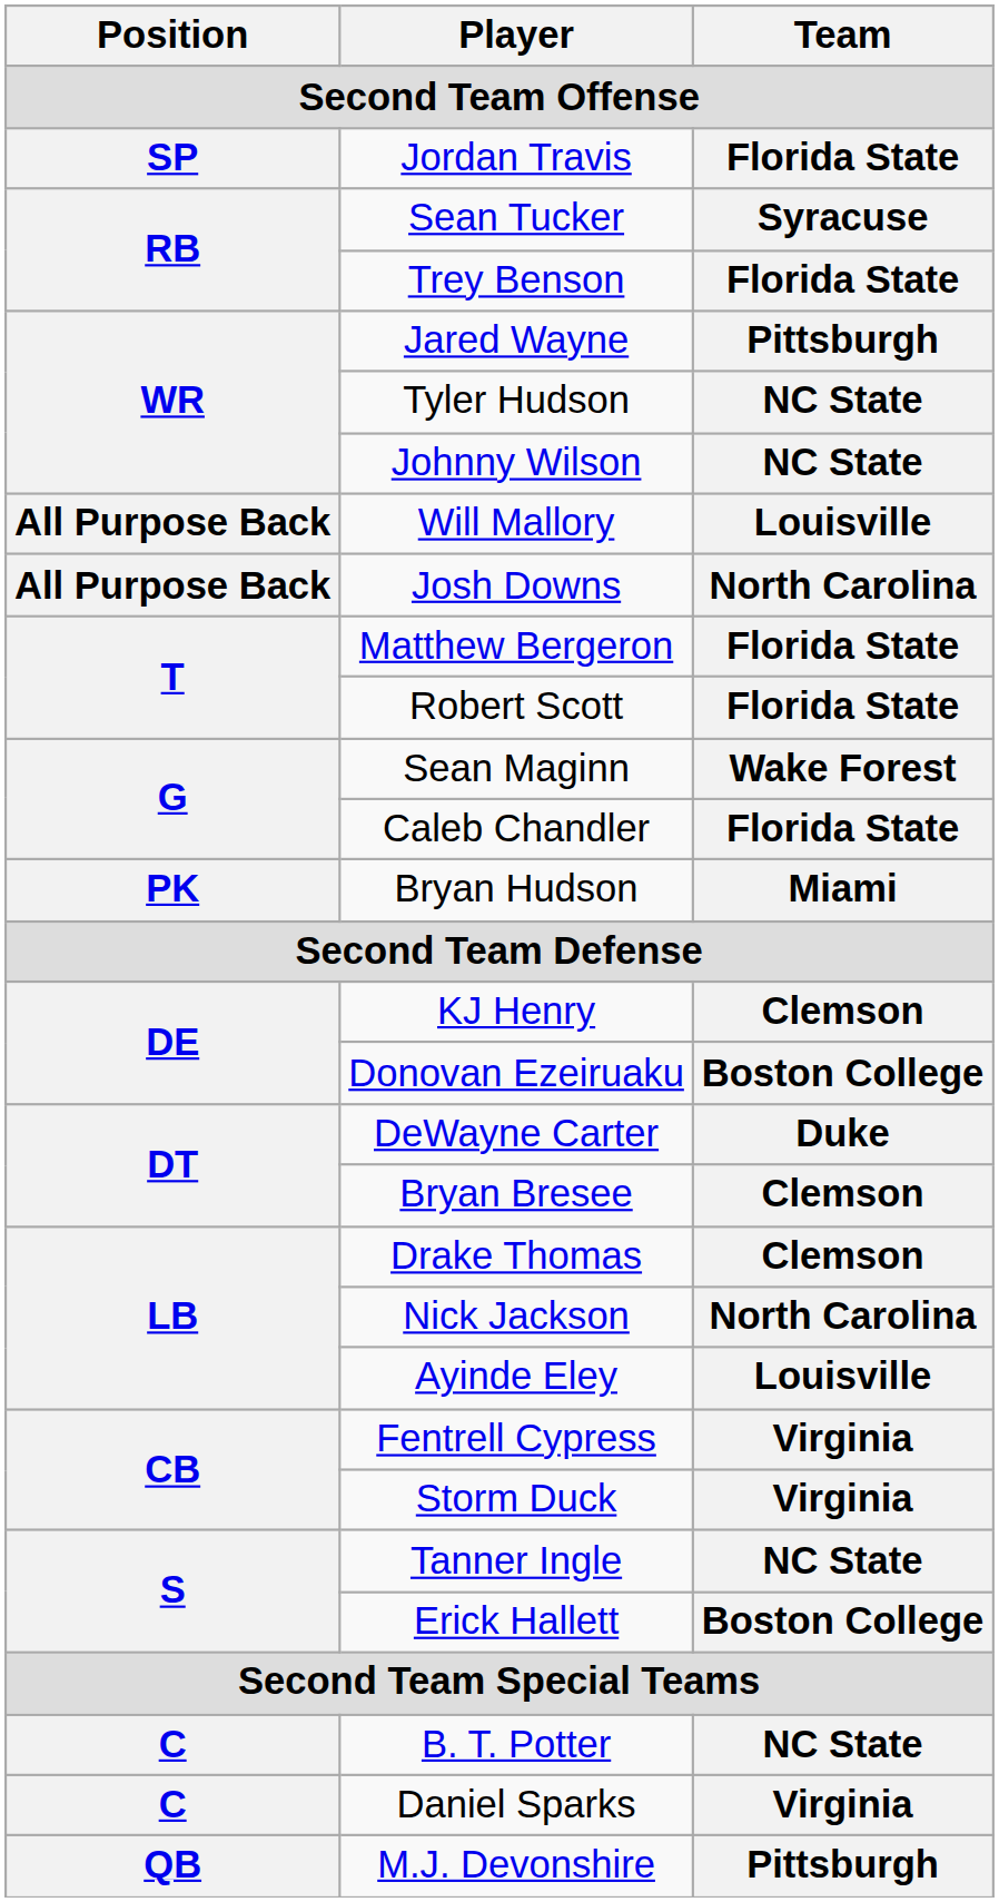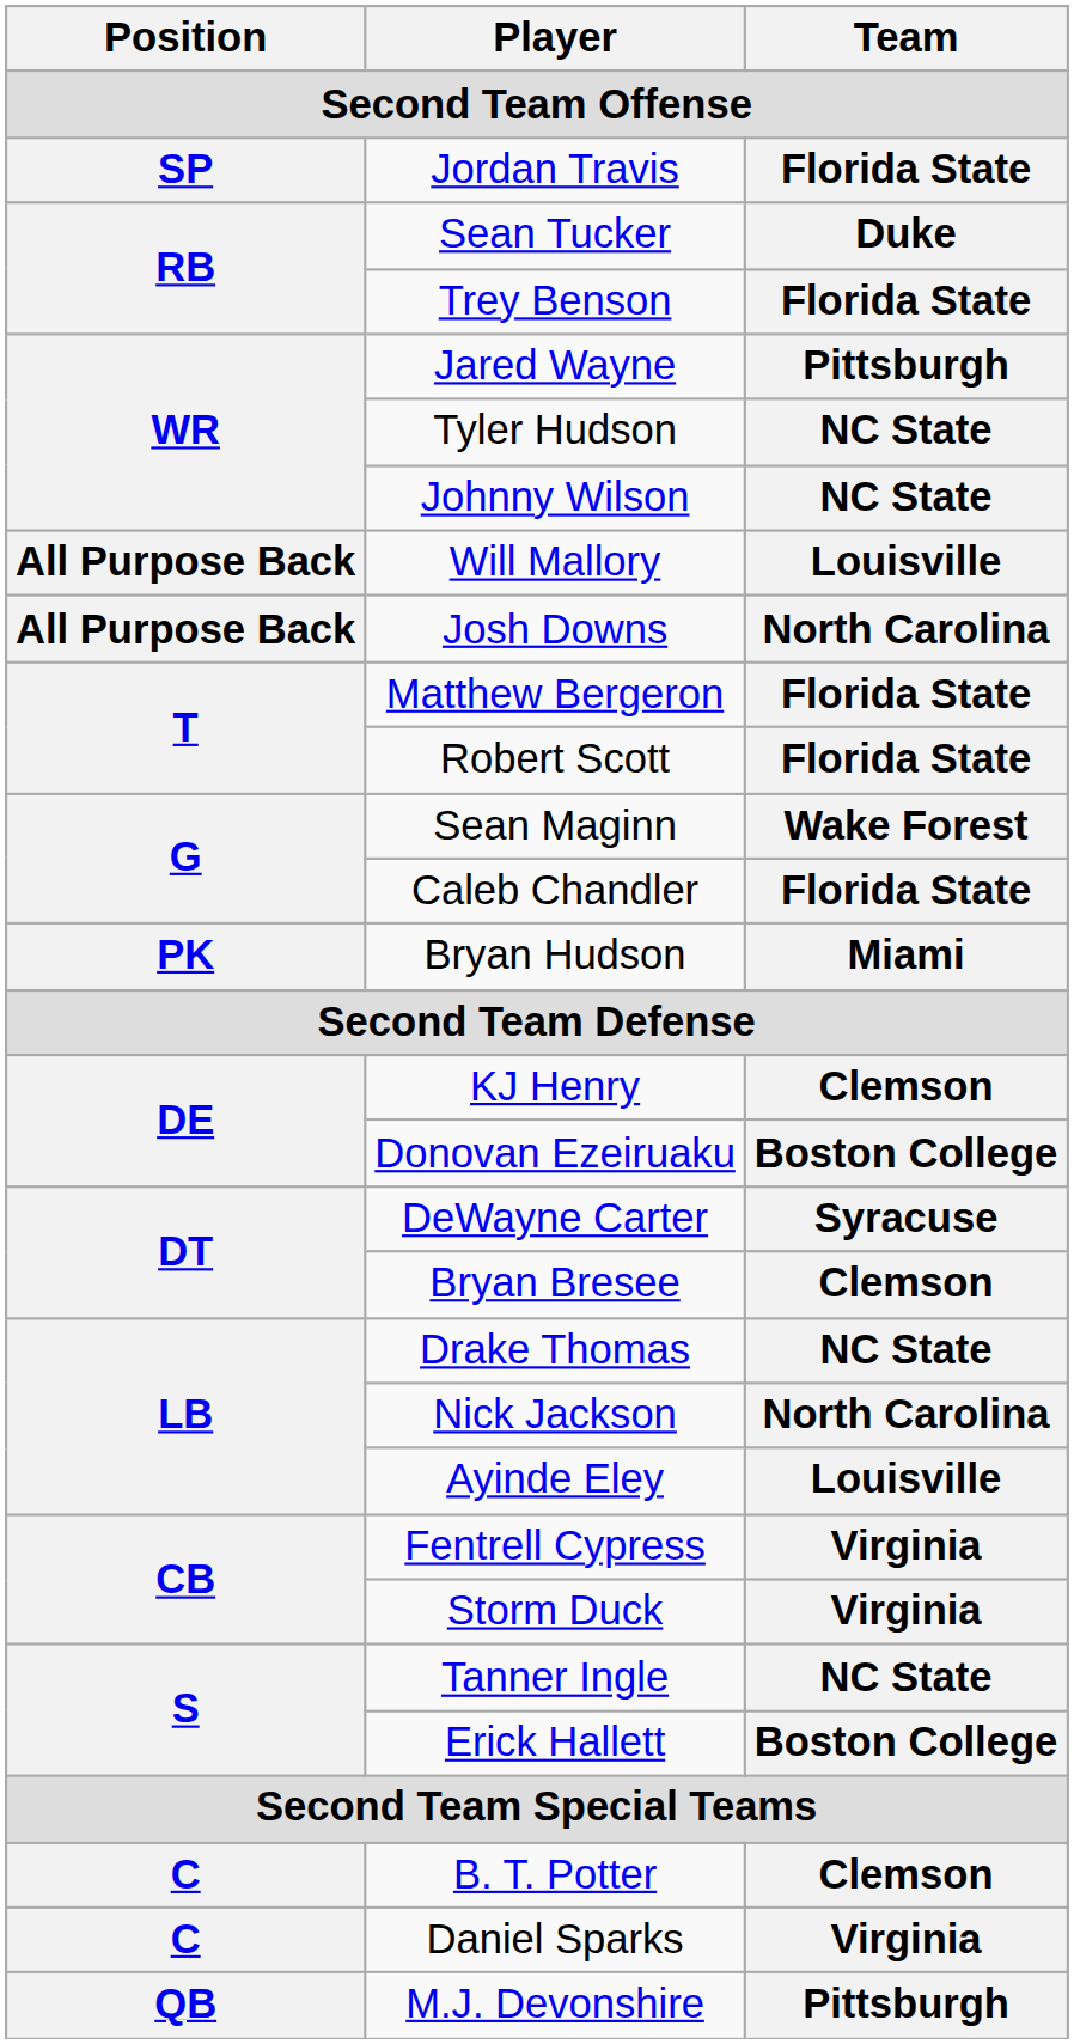Sean Tucker | Team: Syracuse -> Duke
DeWayne Carter | Team: Duke -> Syracuse
Drake Thomas | Team: Clemson -> NC State
B. T. Potter | Team: NC State -> Clemson
